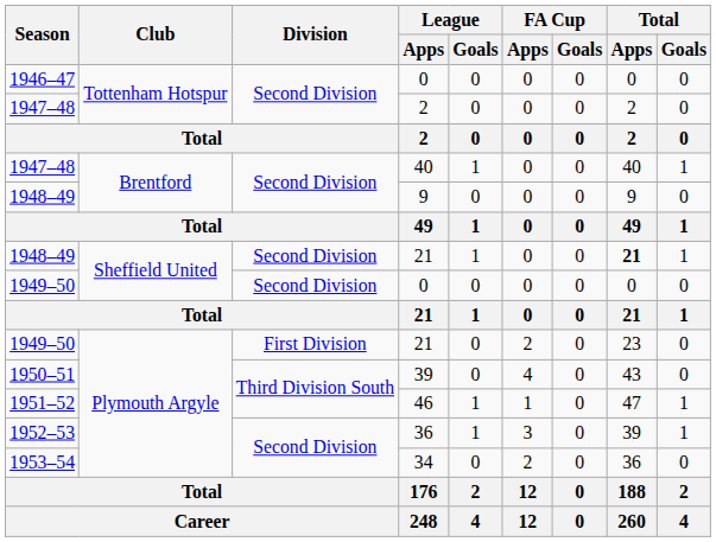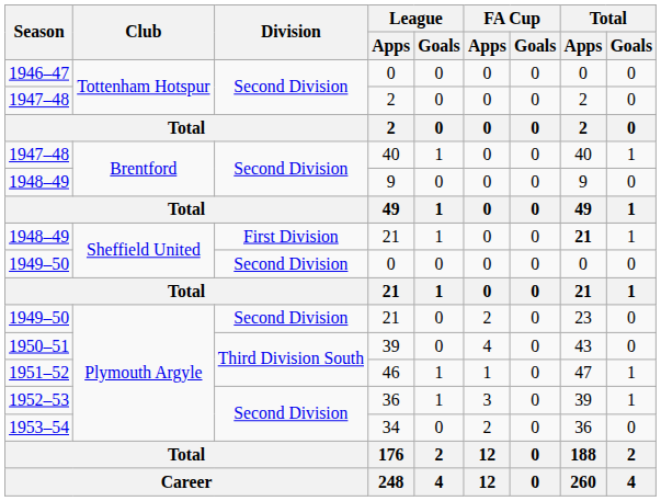1948–49 / 21 | Division: Second Division -> First Division
1949–50 / 21 | Division: First Division -> Second Division
